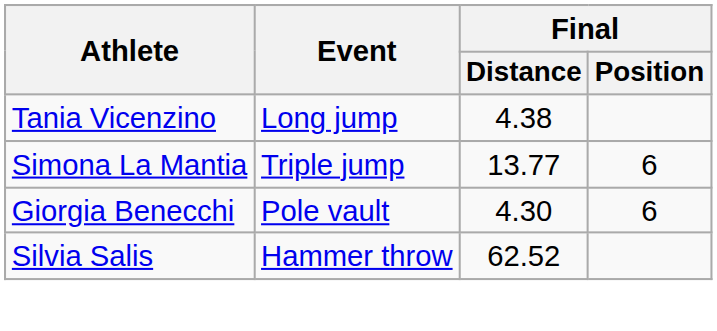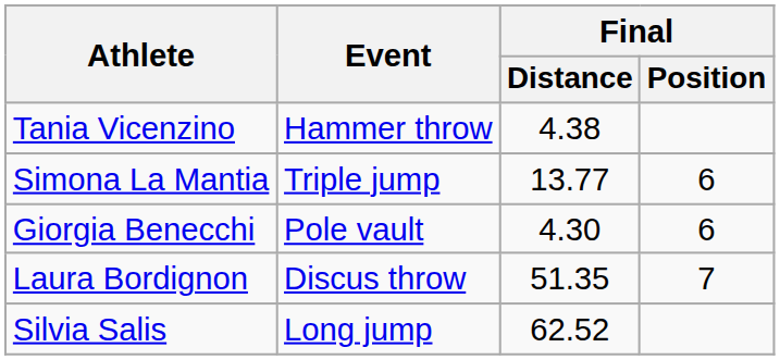Tania Vicenzino | Event: Long jump -> Hammer throw
+ row: Laura Bordignon | Discus throw | 51.35 | 7
Silvia Salis | Event: Hammer throw -> Long jump
